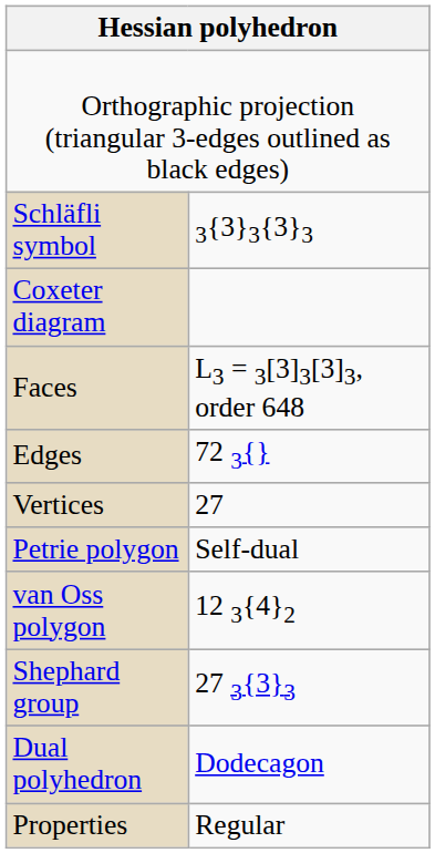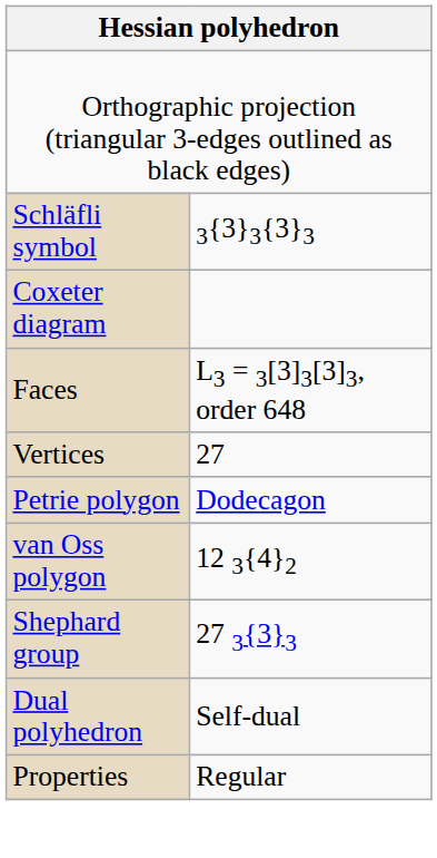- row: Edges | 72 3{}
Petrie polygon | column 2: Self-dual -> Dodecagon
Dual polyhedron | column 2: Dodecagon -> Self-dual
